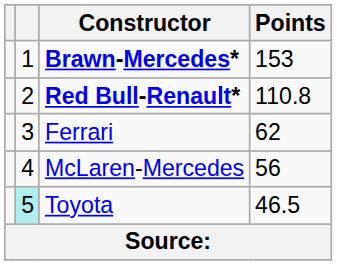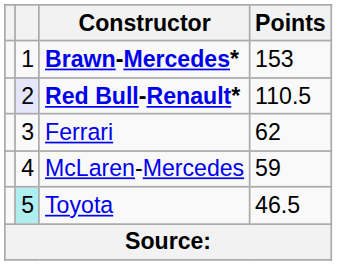Red Bull-Renault* | column 2: no background -> lavender background
Red Bull-Renault* | Points: 110.8 -> 110.5
McLaren-Mercedes | Points: 56 -> 59
